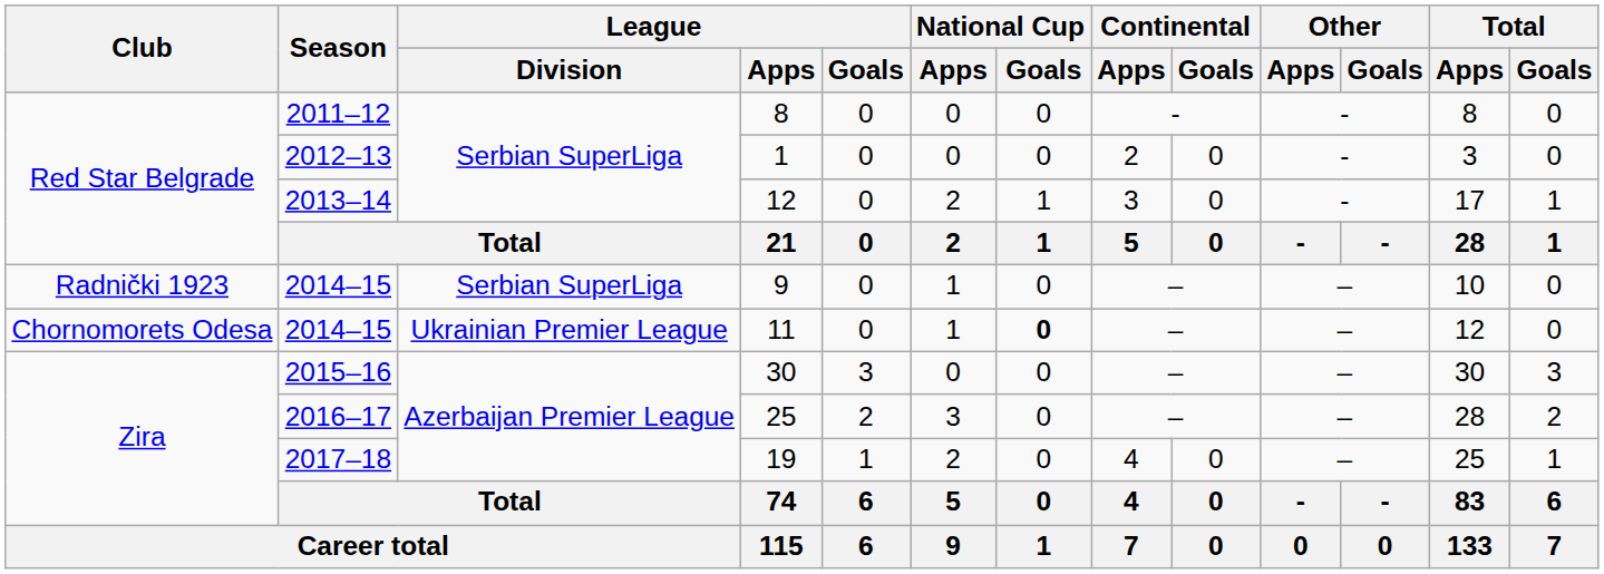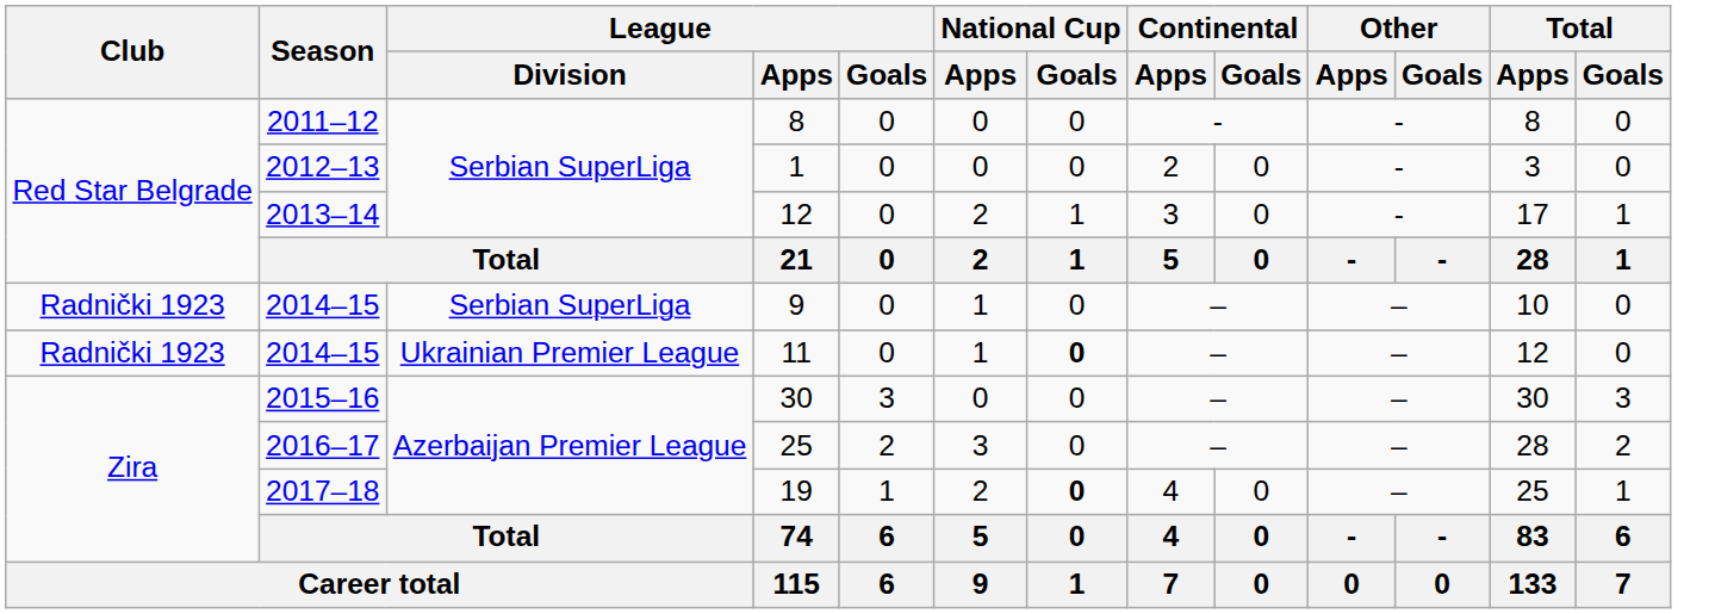11 | Club: Chornomorets Odesa -> Radnički 1923
19 | National Cup / Goals: normal -> bold
